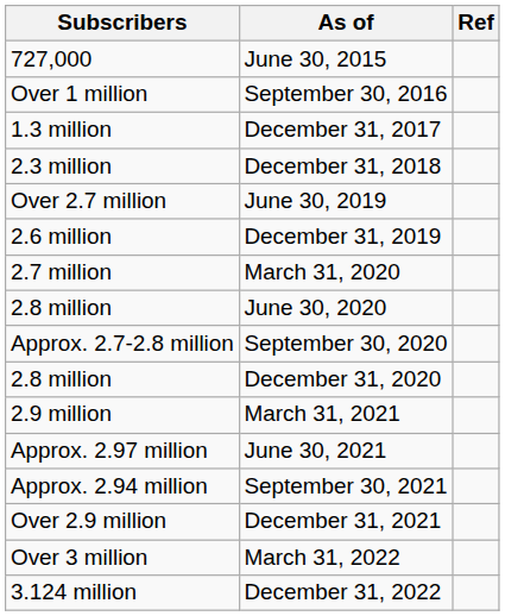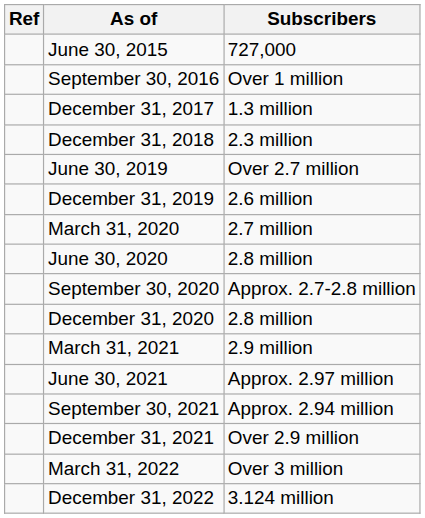columns swapped: Subscribers <-> Ref
